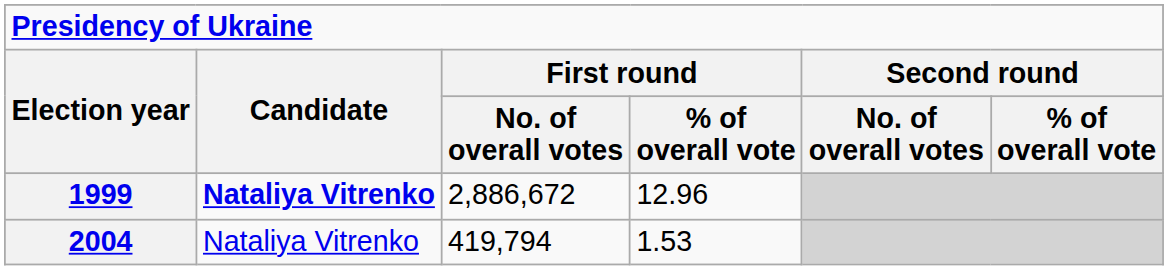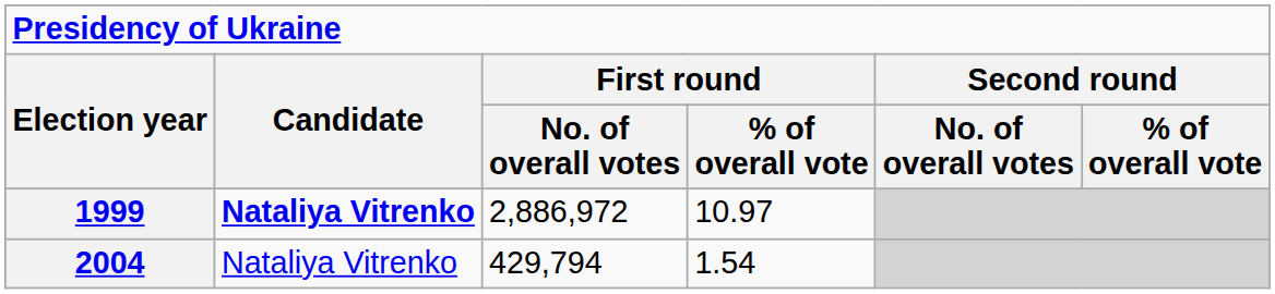1999 | First round / No. of overall votes: 2,886,672 -> 2,886,972
1999 | First round / % of overall vote: 12.96 -> 10.97
2004 | First round / No. of overall votes: 419,794 -> 429,794
2004 | First round / % of overall vote: 1.53 -> 1.54
